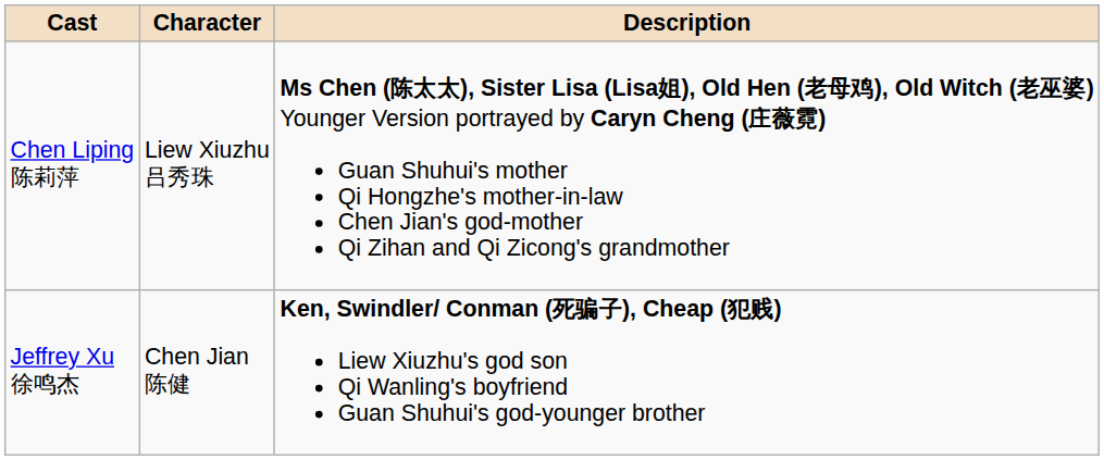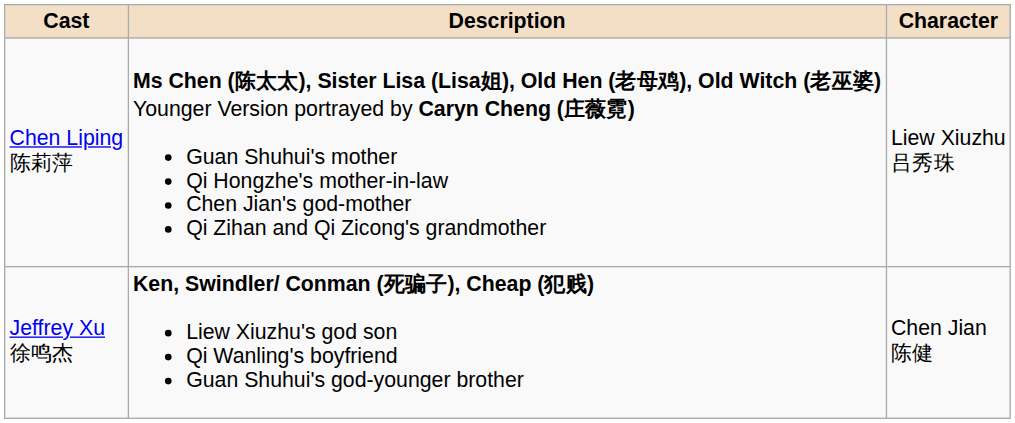columns swapped: Character <-> Description
